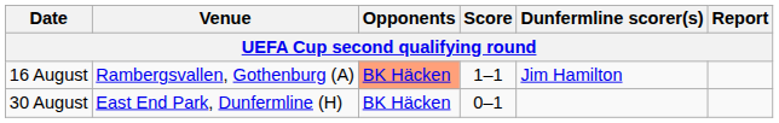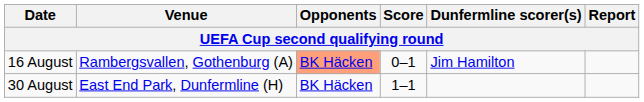16 August | Score: 1–1 -> 0–1
30 August | Score: 0–1 -> 1–1
